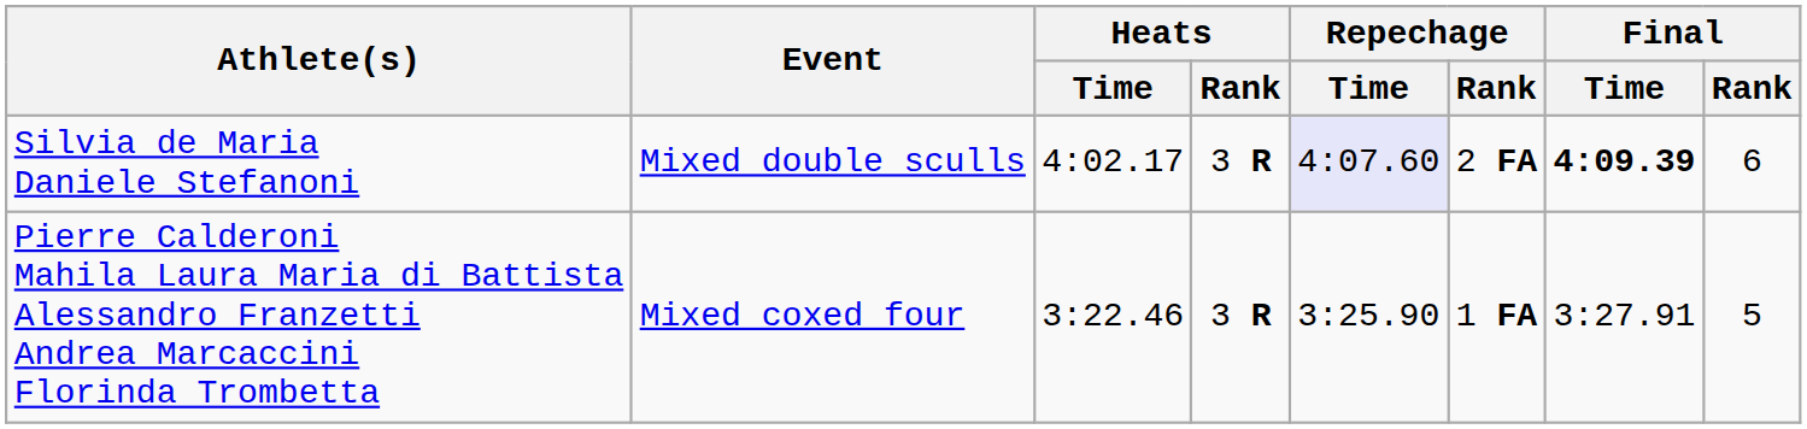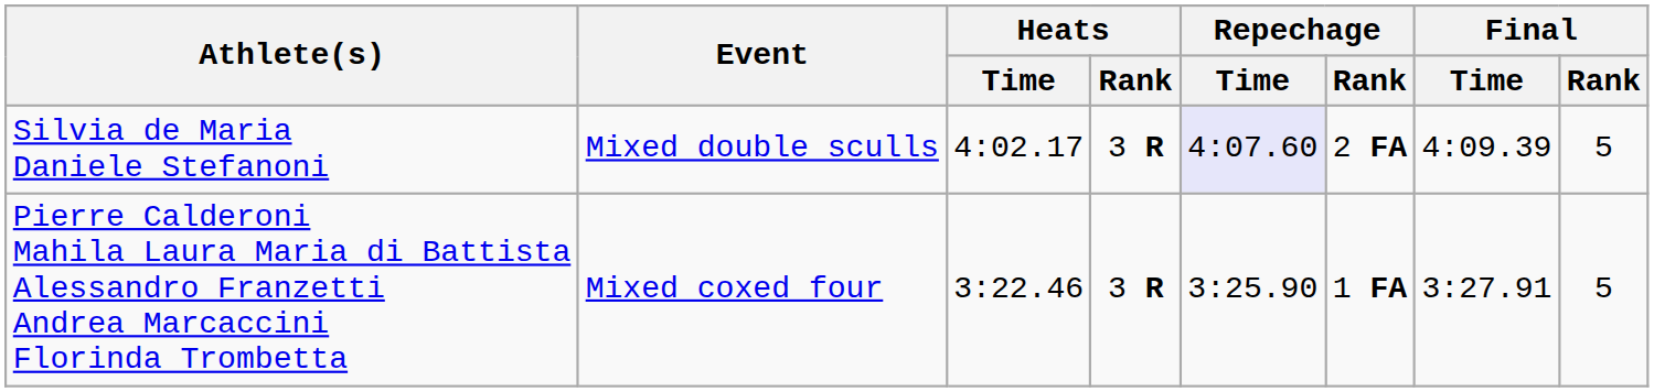Silvia de Maria Daniele Stefanoni | Final / Time: bold -> normal
Silvia de Maria Daniele Stefanoni | Final / Rank: 6 -> 5
